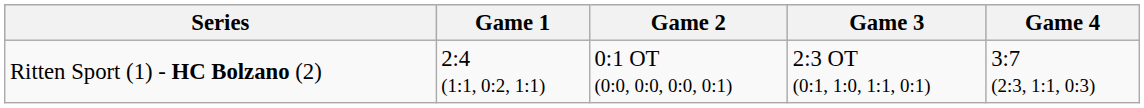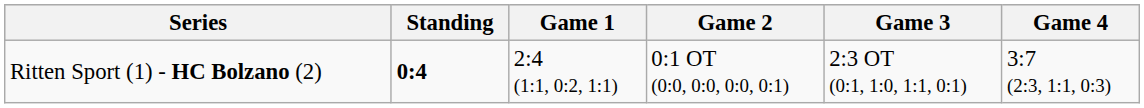+ column: Standing | 0:4
